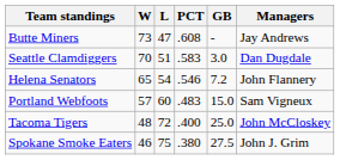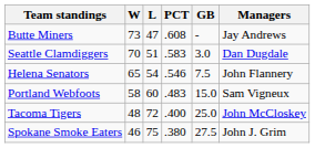Helena Senators | GB: 7.2 -> 7.5
Portland Webfoots | W: 57 -> 58
